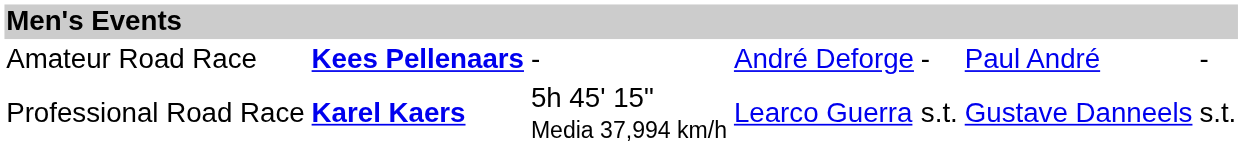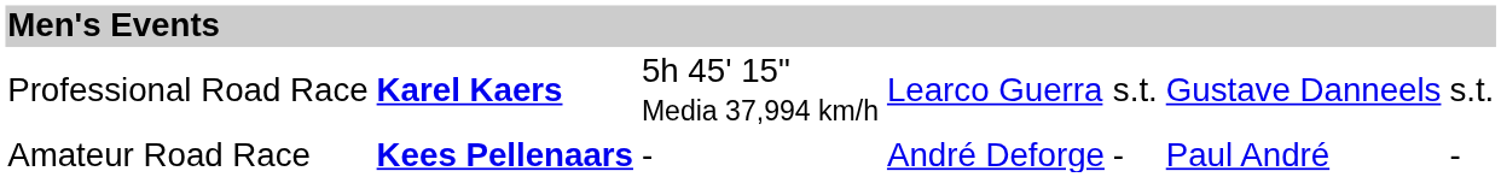rows swapped: Professional Road Race <-> Amateur Road Race
